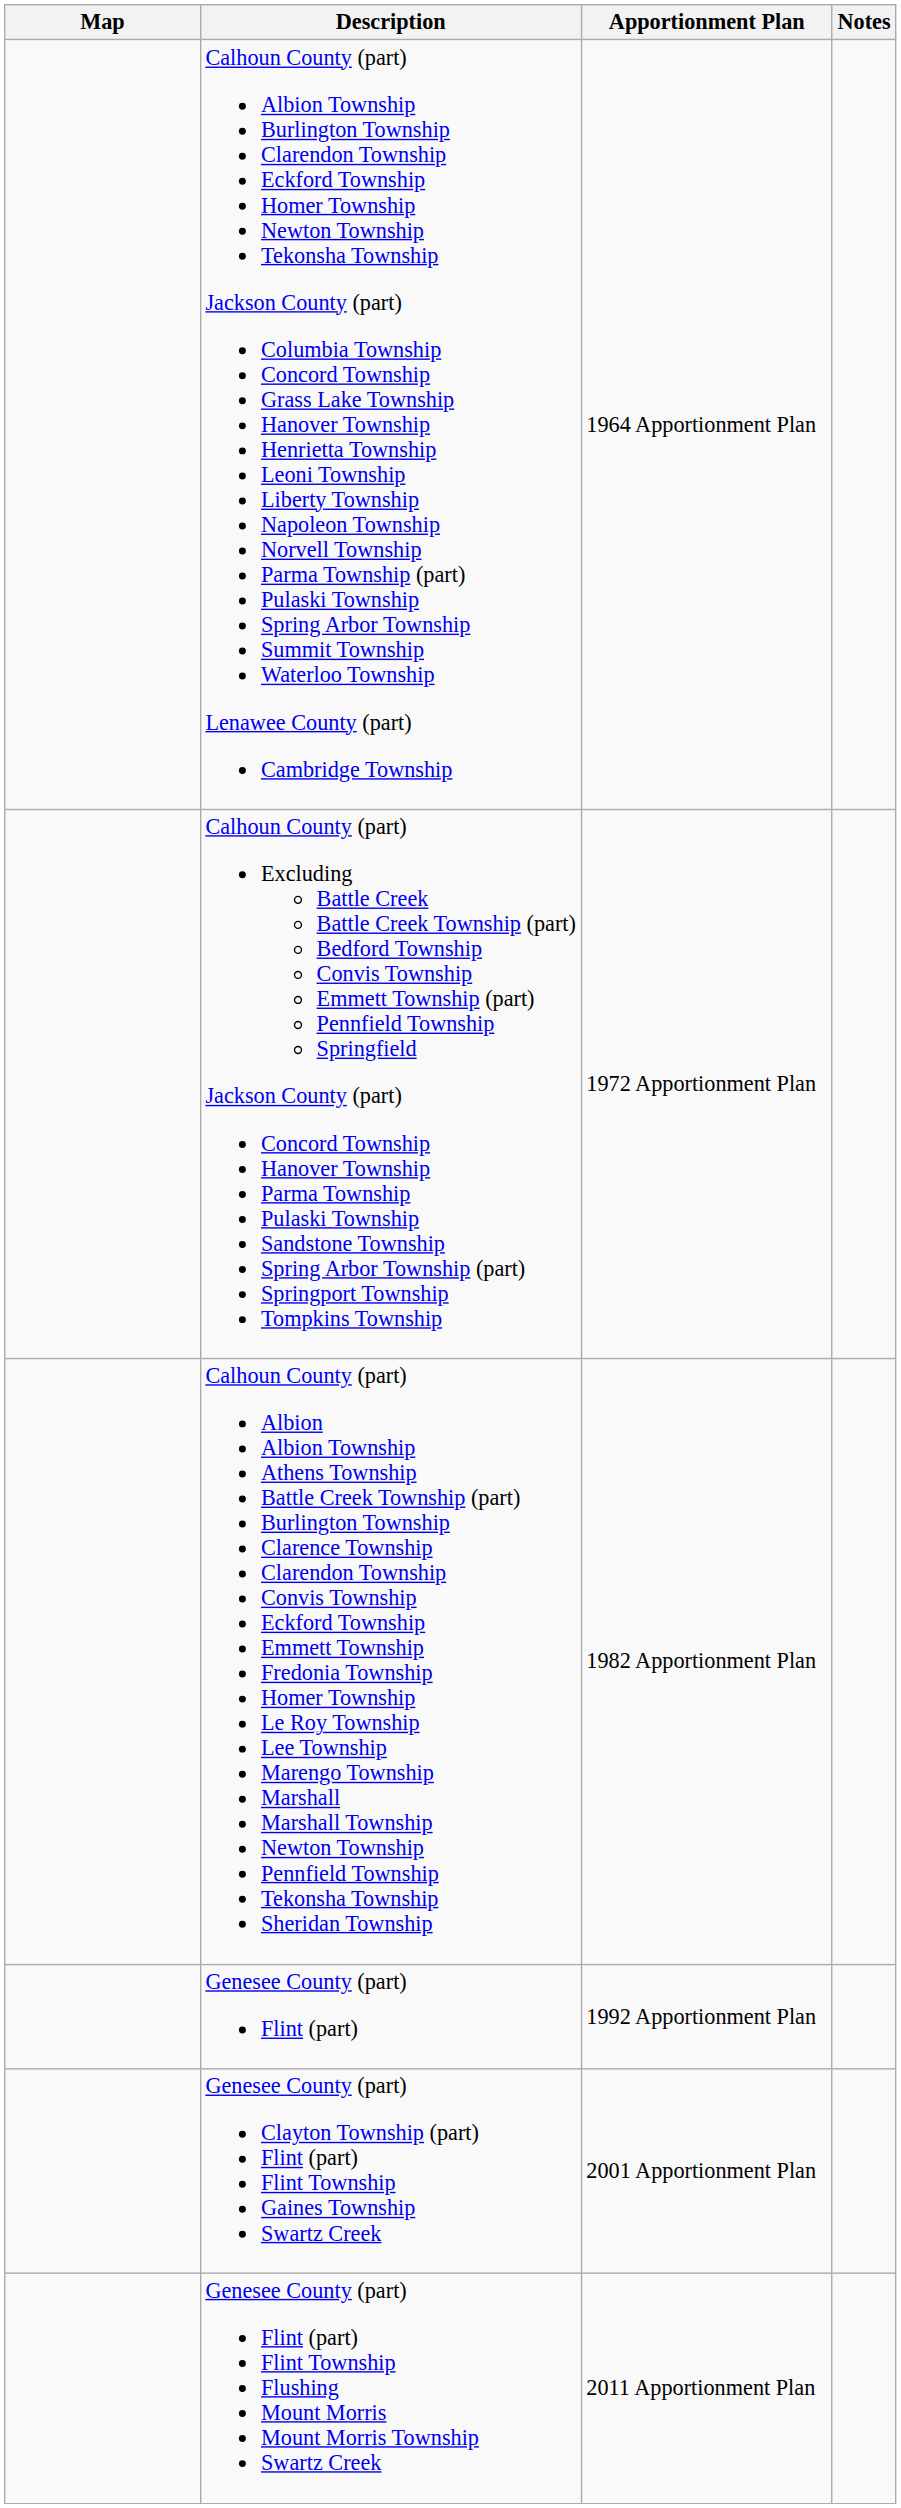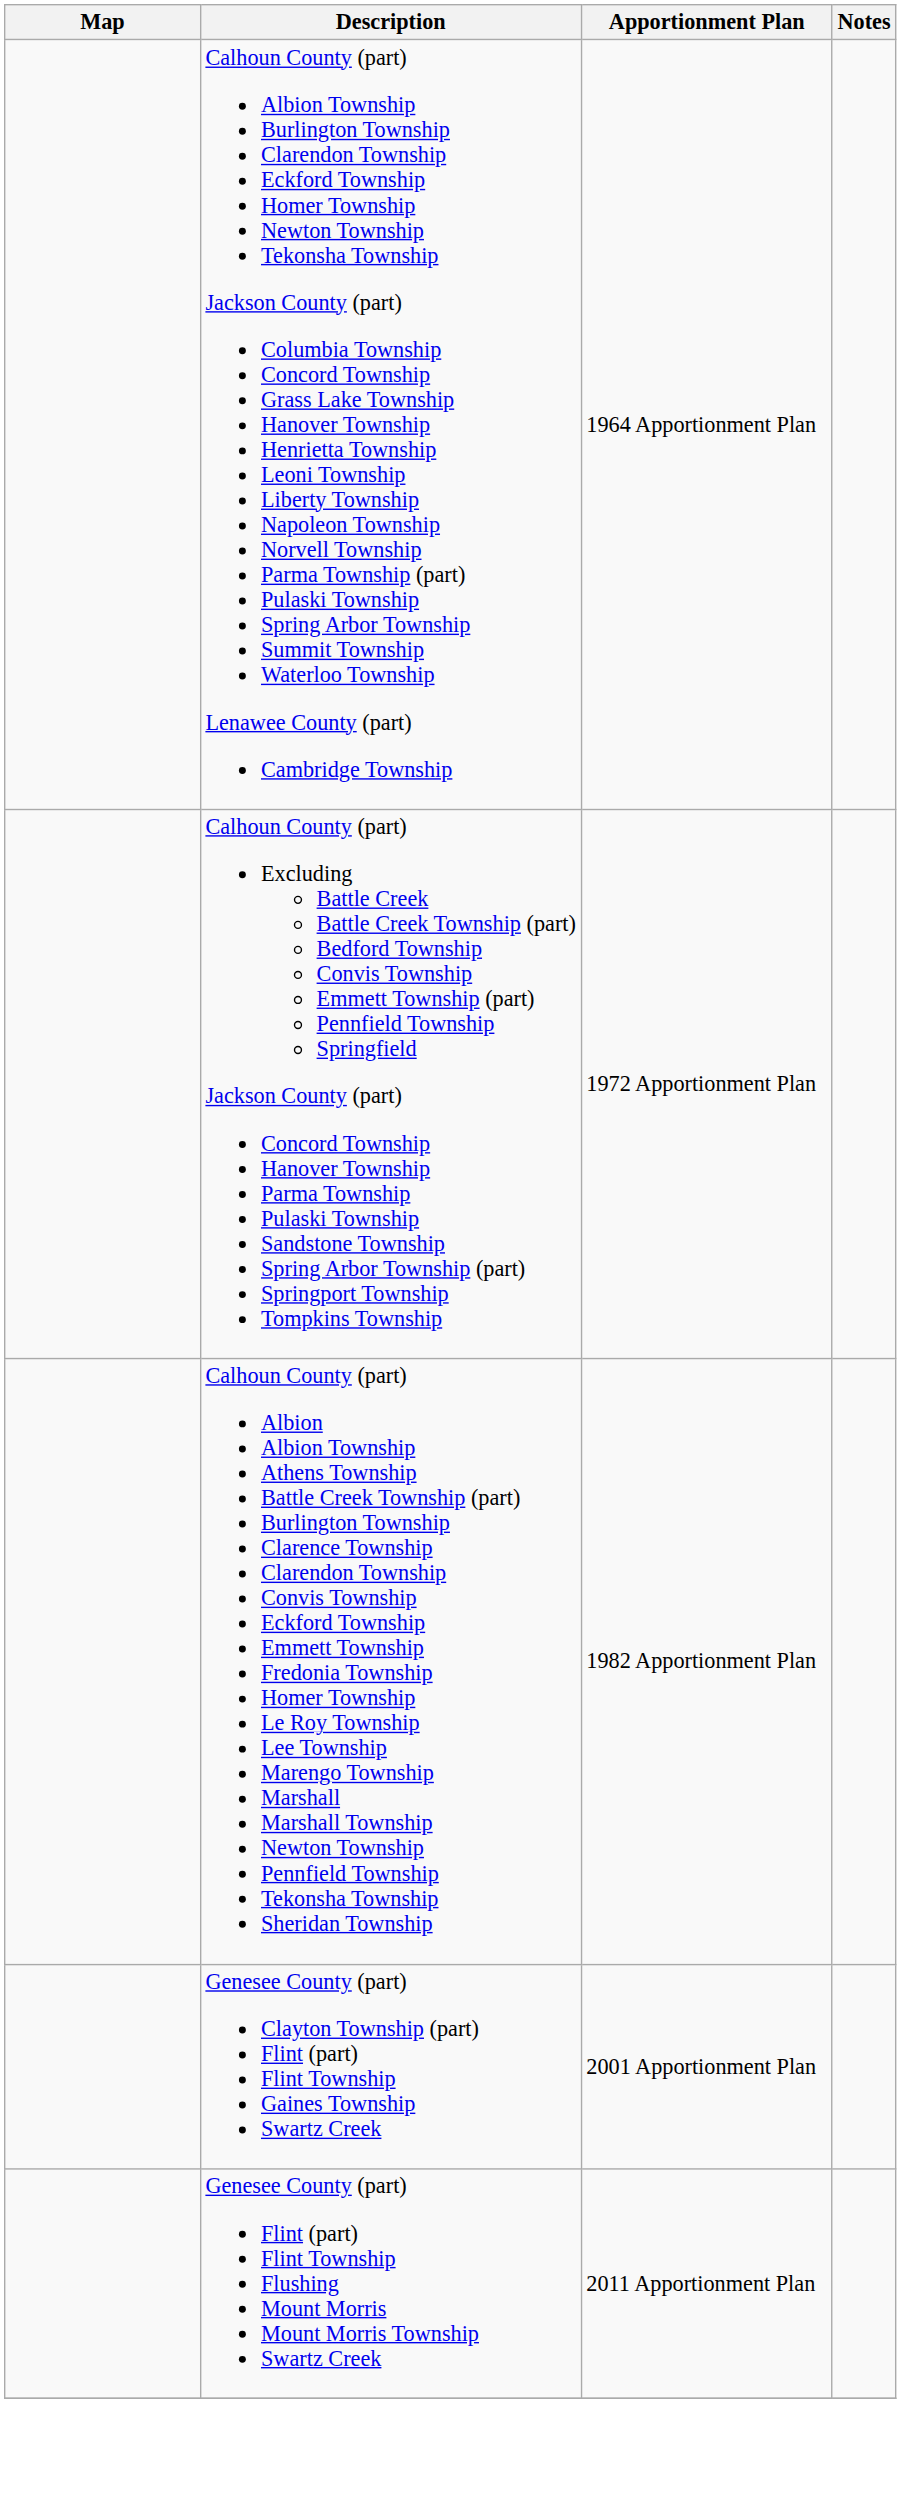- row: Genesee County (part) Flint (part) | 1992 Apportionment Plan
